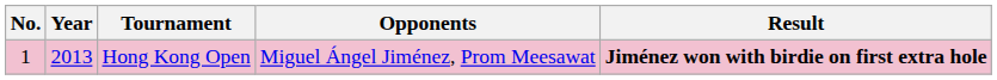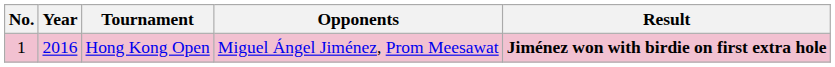Hong Kong Open | Year: 2013 -> 2016
